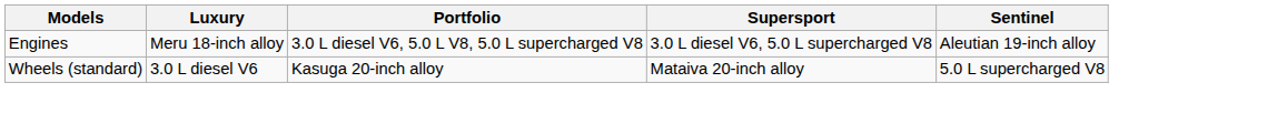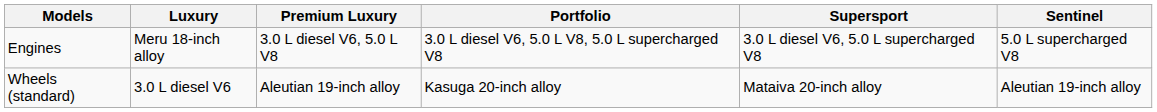+ column: Premium Luxury | 3.0 L diesel V6, 5.0 L V8 | Aleutian 19-inch alloy
Engines | Sentinel: Aleutian 19-inch alloy -> 5.0 L supercharged V8
Wheels (standard) | Sentinel: 5.0 L supercharged V8 -> Aleutian 19-inch alloy
